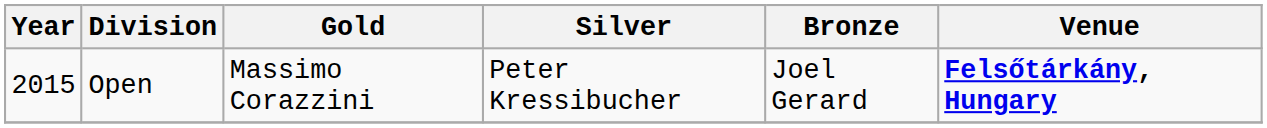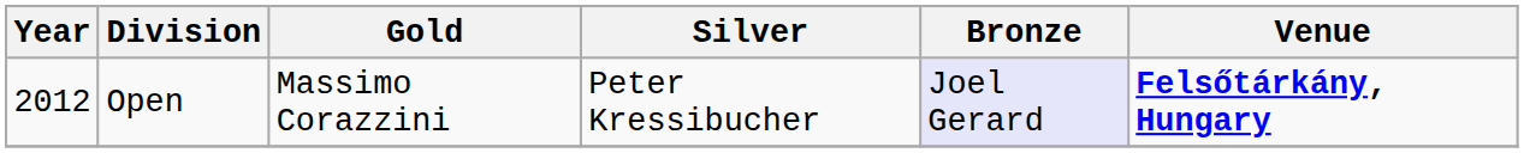Open | Year: 2015 -> 2012
Open | Bronze: no background -> lavender background
